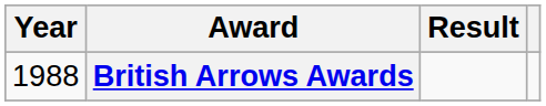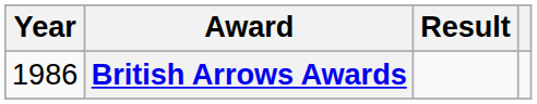British Arrows Awards | Year: 1988 -> 1986
